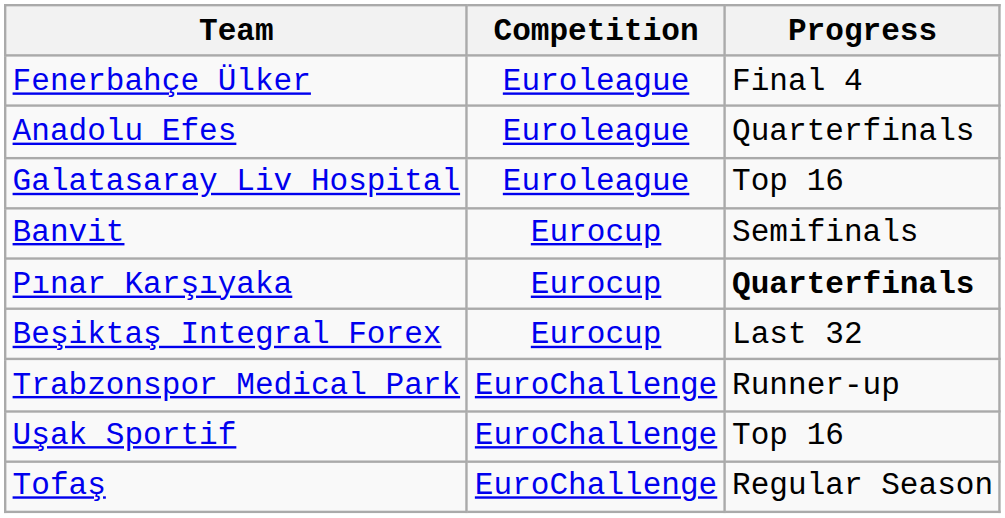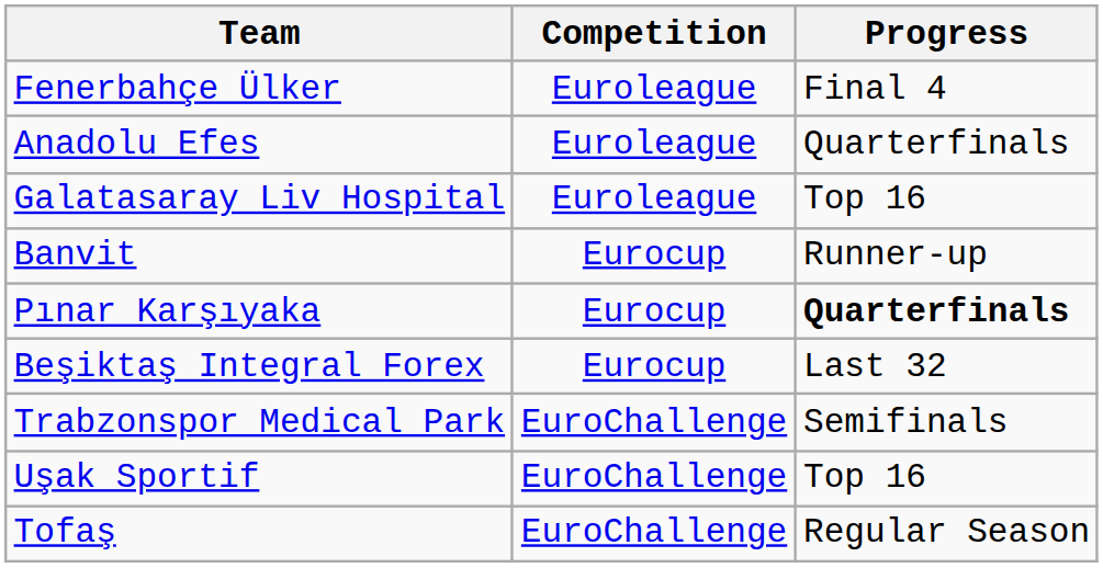Banvit | Progress: Semifinals -> Runner-up
Trabzonspor Medical Park | Progress: Runner-up -> Semifinals
